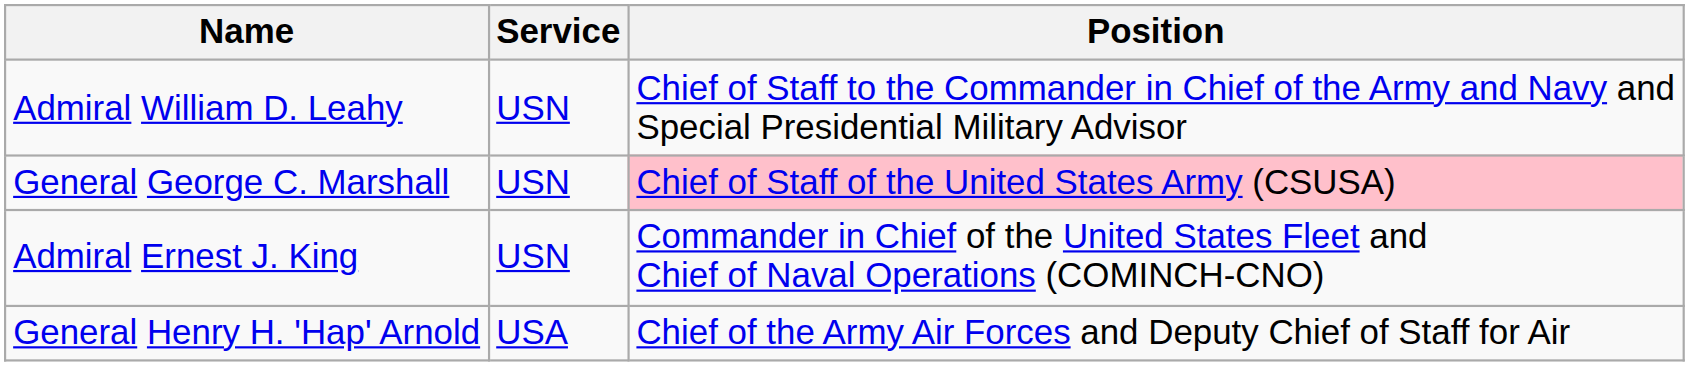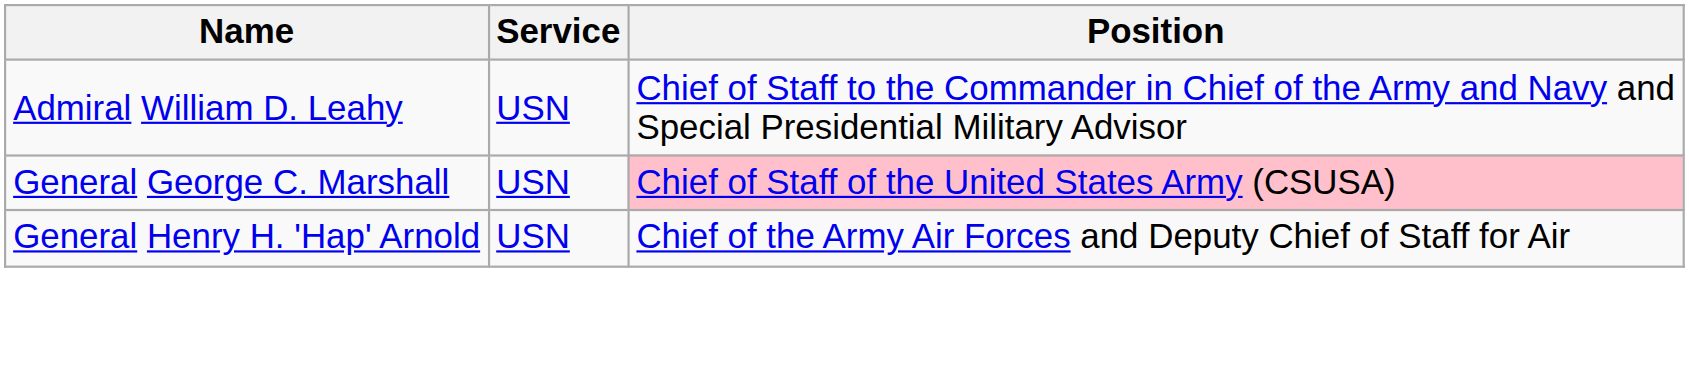- row: Admiral Ernest J. King | USN | Commander in Chief of the United States Fleet and Chief of Naval Operations (COMINCH-CNO)
General Henry H. 'Hap' Arnold | Service: USA -> USN
